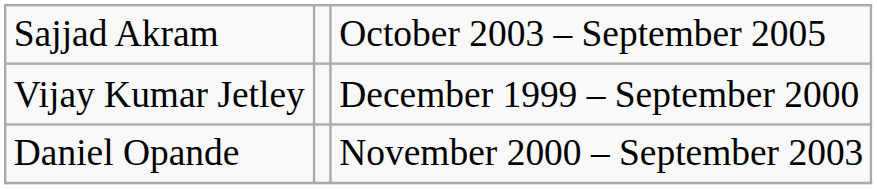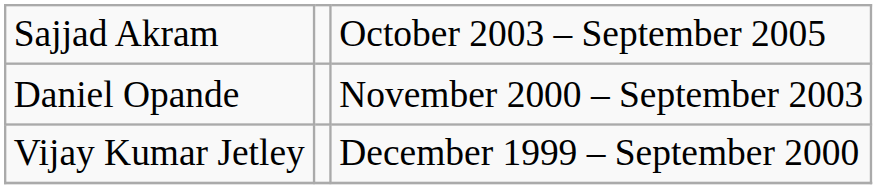rows swapped: Daniel Opande <-> Vijay Kumar Jetley
